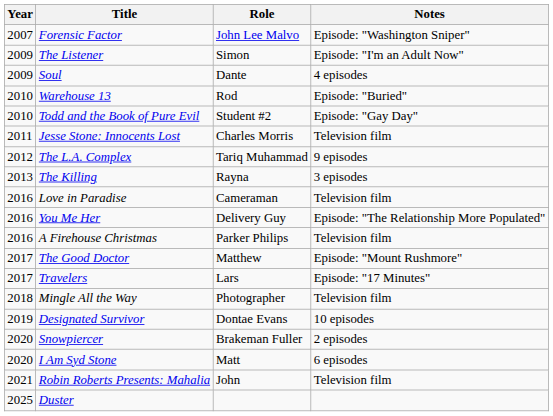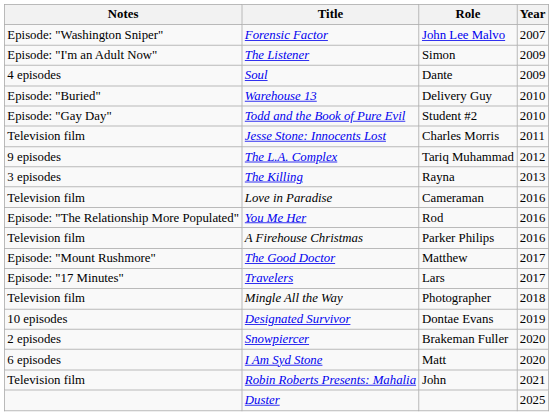columns swapped: Year <-> Notes
Warehouse 13 | Role: Rod -> Delivery Guy
You Me Her | Role: Delivery Guy -> Rod
